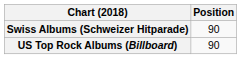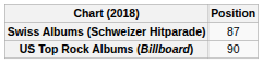Swiss Albums (Schweizer Hitparade) | Position: 90 -> 87
